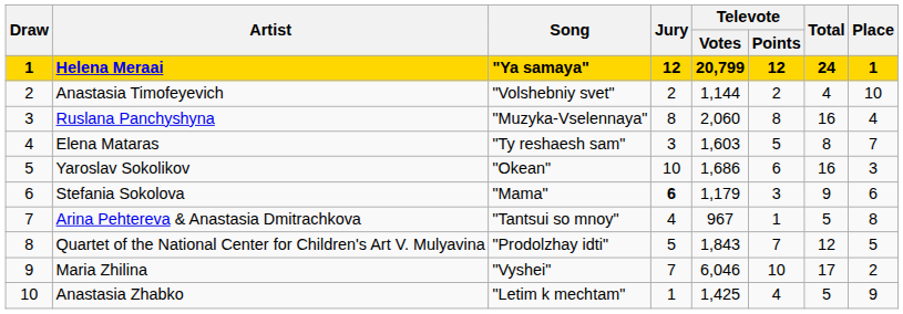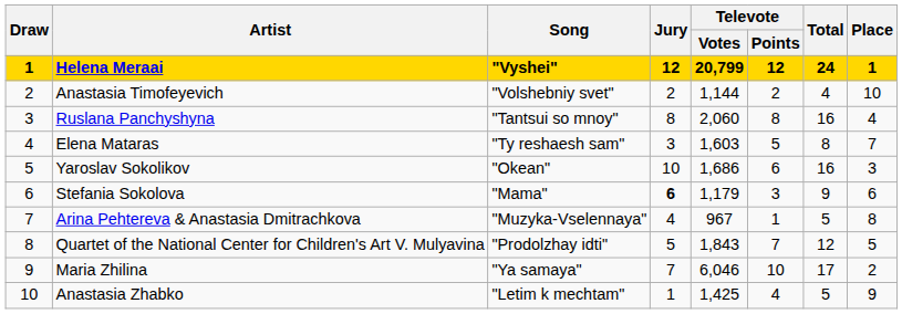Helena Meraai | Song: "Ya samaya" -> "Vyshei"
Ruslana Panchyshyna | Song: "Muzyka-Vselennaya" -> "Tantsui so mnoy"
Arina Pehtereva & Anastasia Dmitrachkova | Song: "Tantsui so mnoy" -> "Muzyka-Vselennaya"
Maria Zhilina | Song: "Vyshei" -> "Ya samaya"
